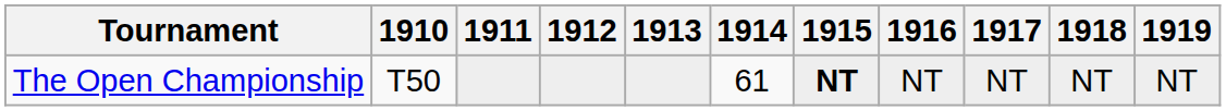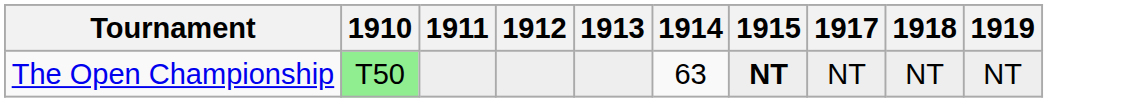- column: 1916 | NT
The Open Championship | 1910: no background -> lightgreen background
The Open Championship | 1914: 61 -> 63
